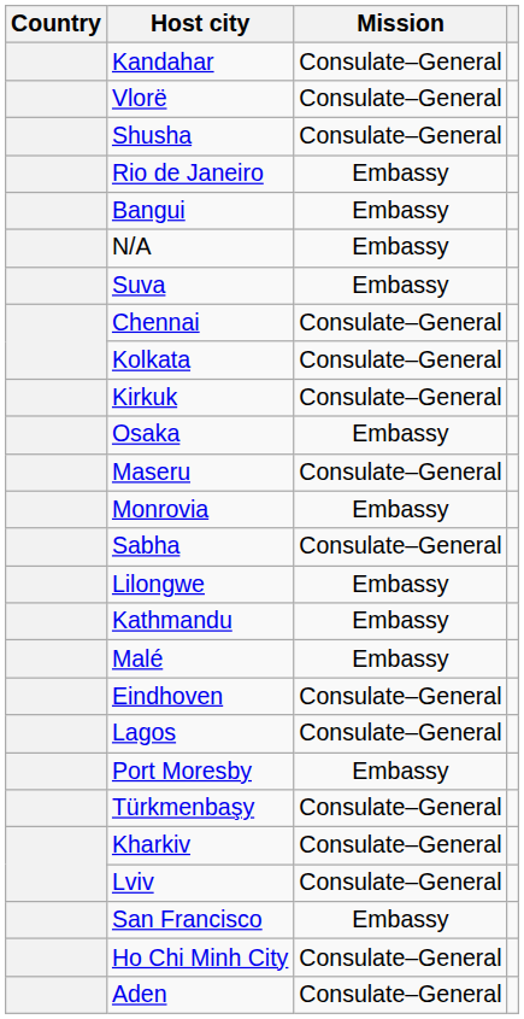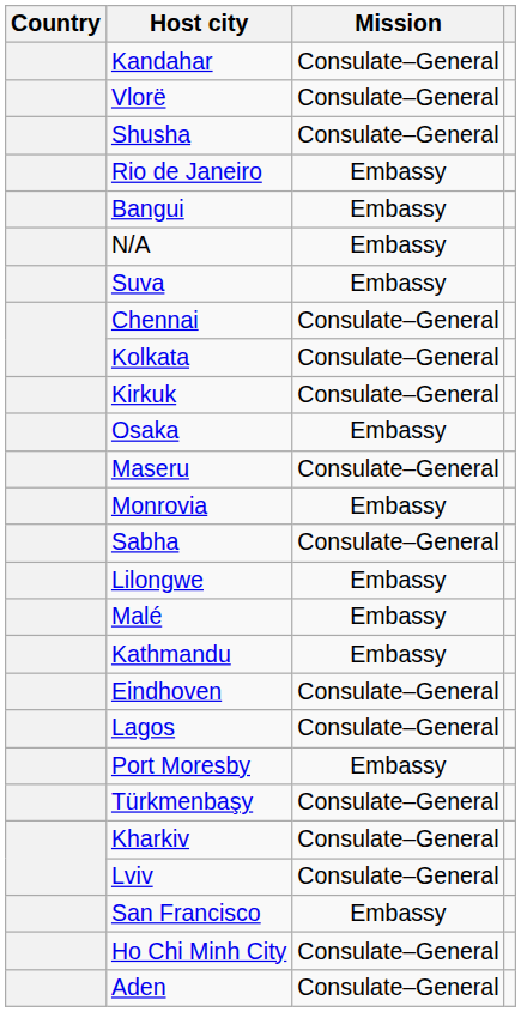rows swapped: Malé <-> Kathmandu
